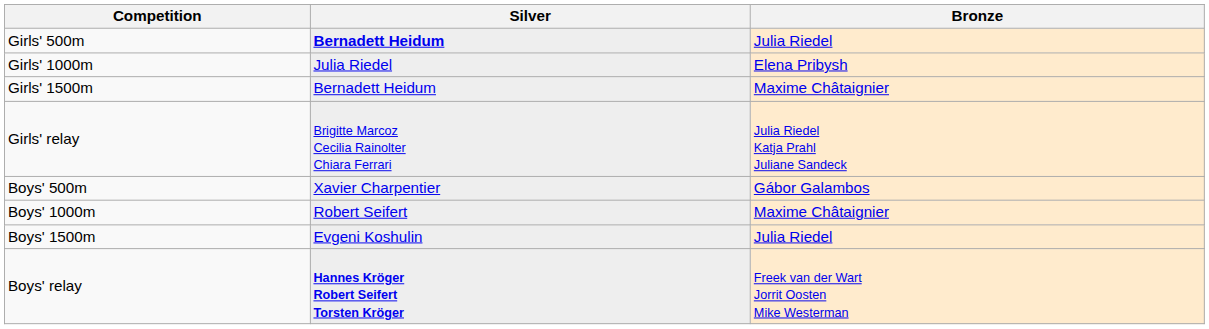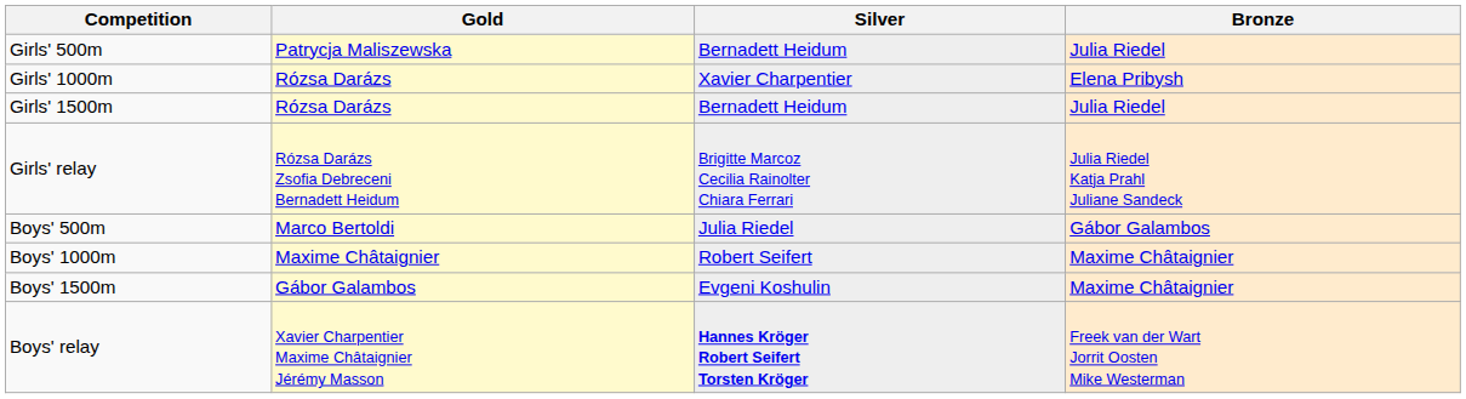+ column: Gold | Patrycja Maliszewska | Rózsa Darázs | Rózsa Darázs | Rózsa Darázs Zsofia Debreceni Bernadett Heidum | Marco Bertoldi | Maxime Châtaignier | Gábor Galambos | Xavier Charpentier Maxime Châtaignier Jérémy Masson
Girls' 500m | Silver: bold -> normal
Girls' 1000m | Silver: Julia Riedel -> Xavier Charpentier
Girls' 1500m | Bronze: Maxime Châtaignier -> Julia Riedel
Boys' 500m | Silver: Xavier Charpentier -> Julia Riedel
Boys' 1500m | Bronze: Julia Riedel -> Maxime Châtaignier
